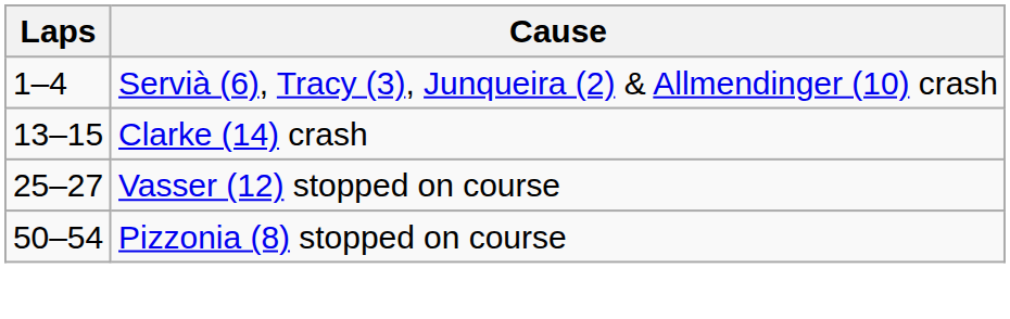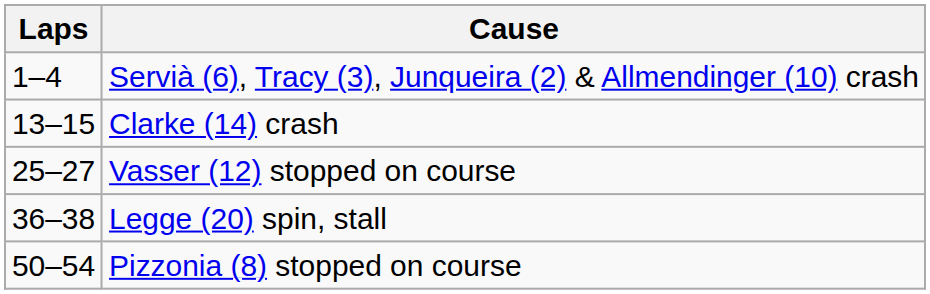+ row: 36–38 | Legge (20) spin, stall
